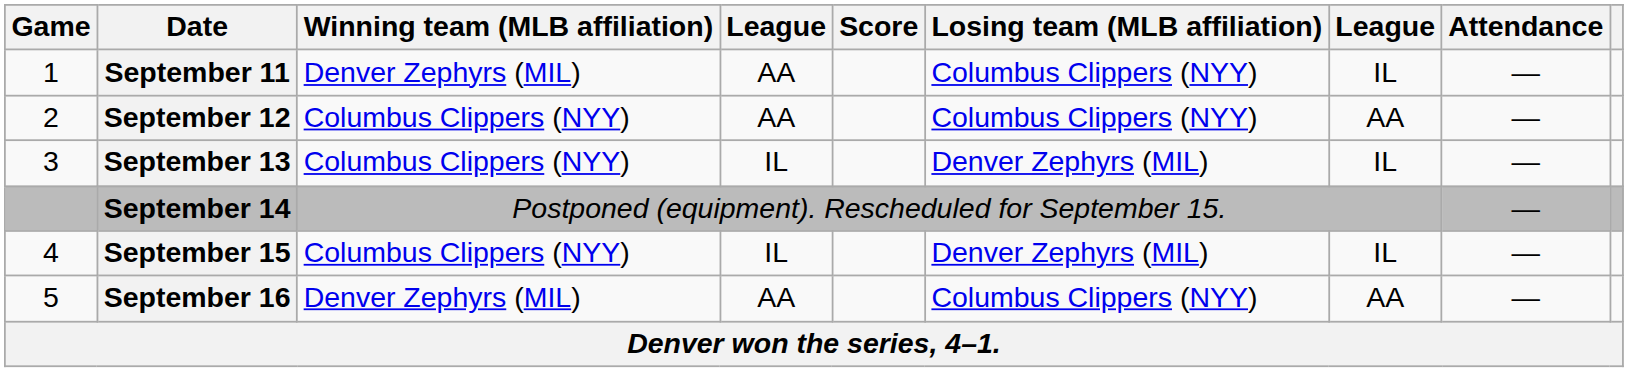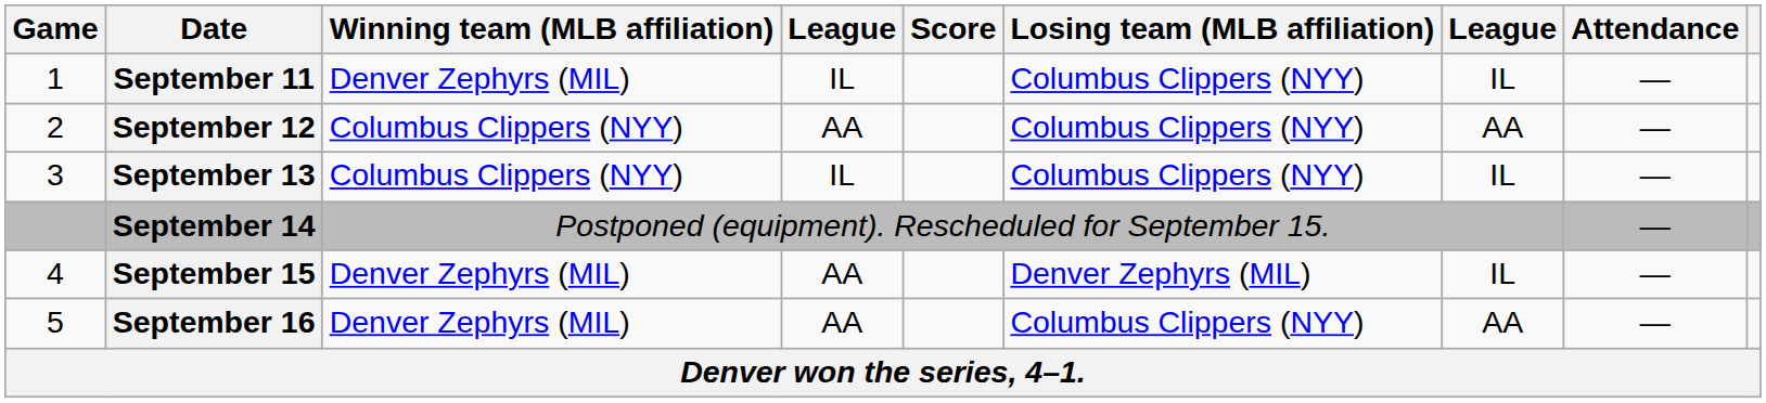September 11 | column 4: AA -> IL
September 13 | Losing team (MLB affiliation): Denver Zephyrs (MIL) -> Columbus Clippers (NYY)
September 15 | Winning team (MLB affiliation): Columbus Clippers (NYY) -> Denver Zephyrs (MIL)
September 15 | column 4: IL -> AA
